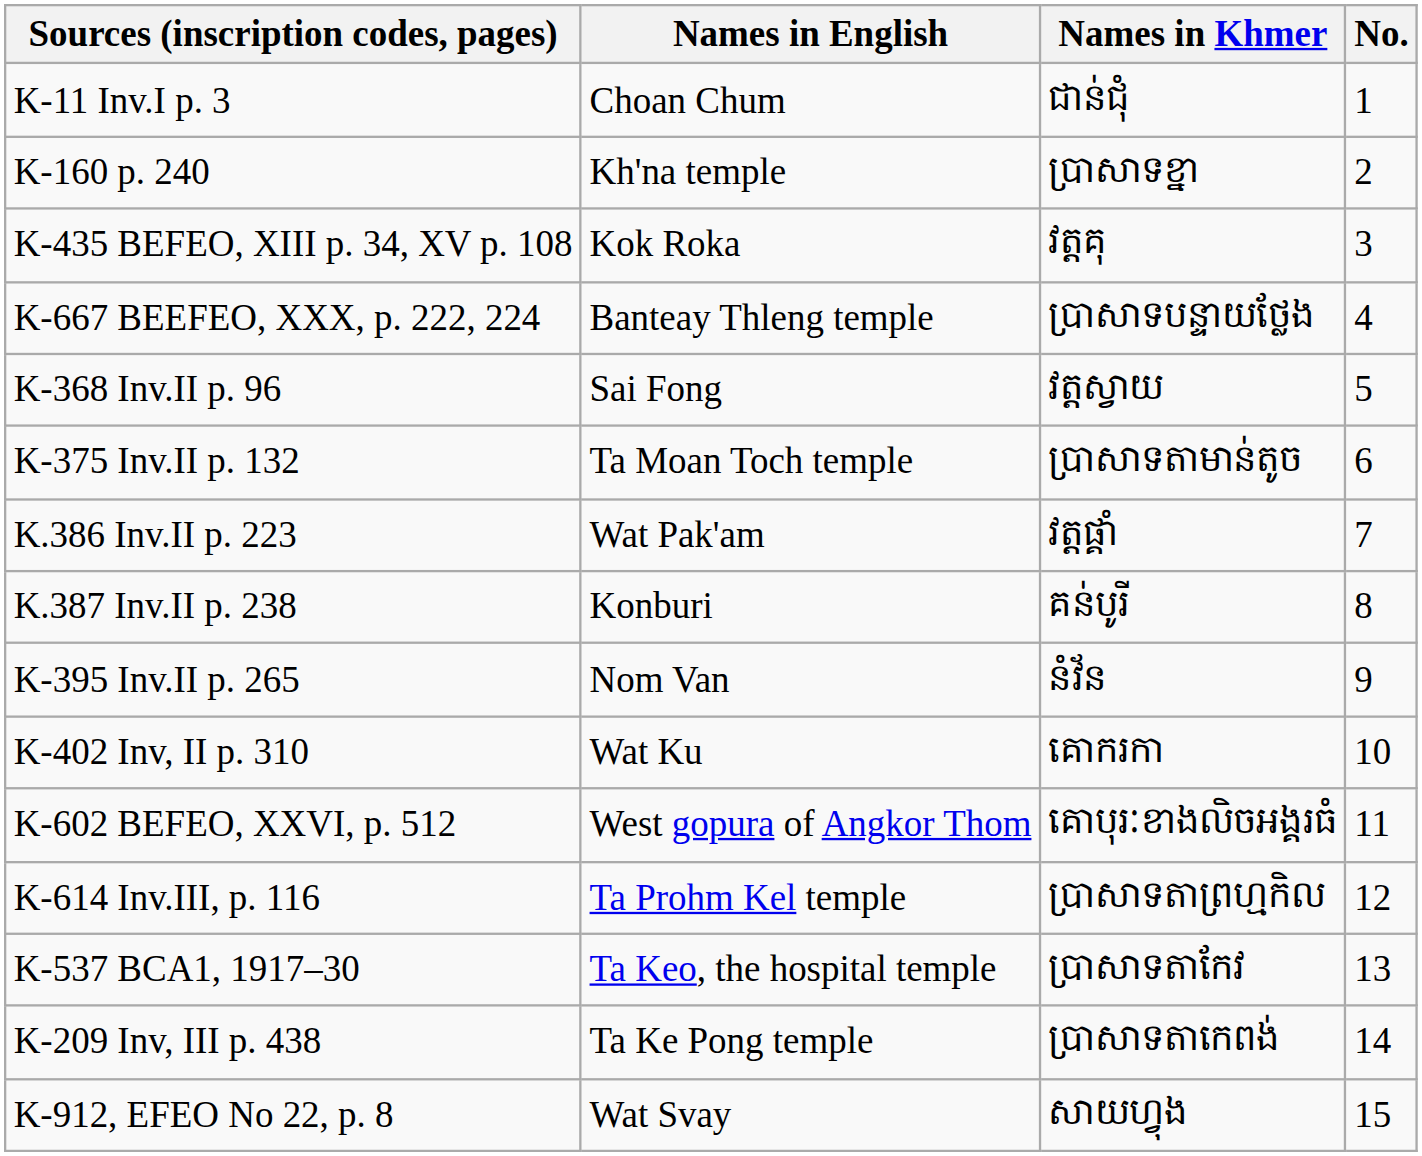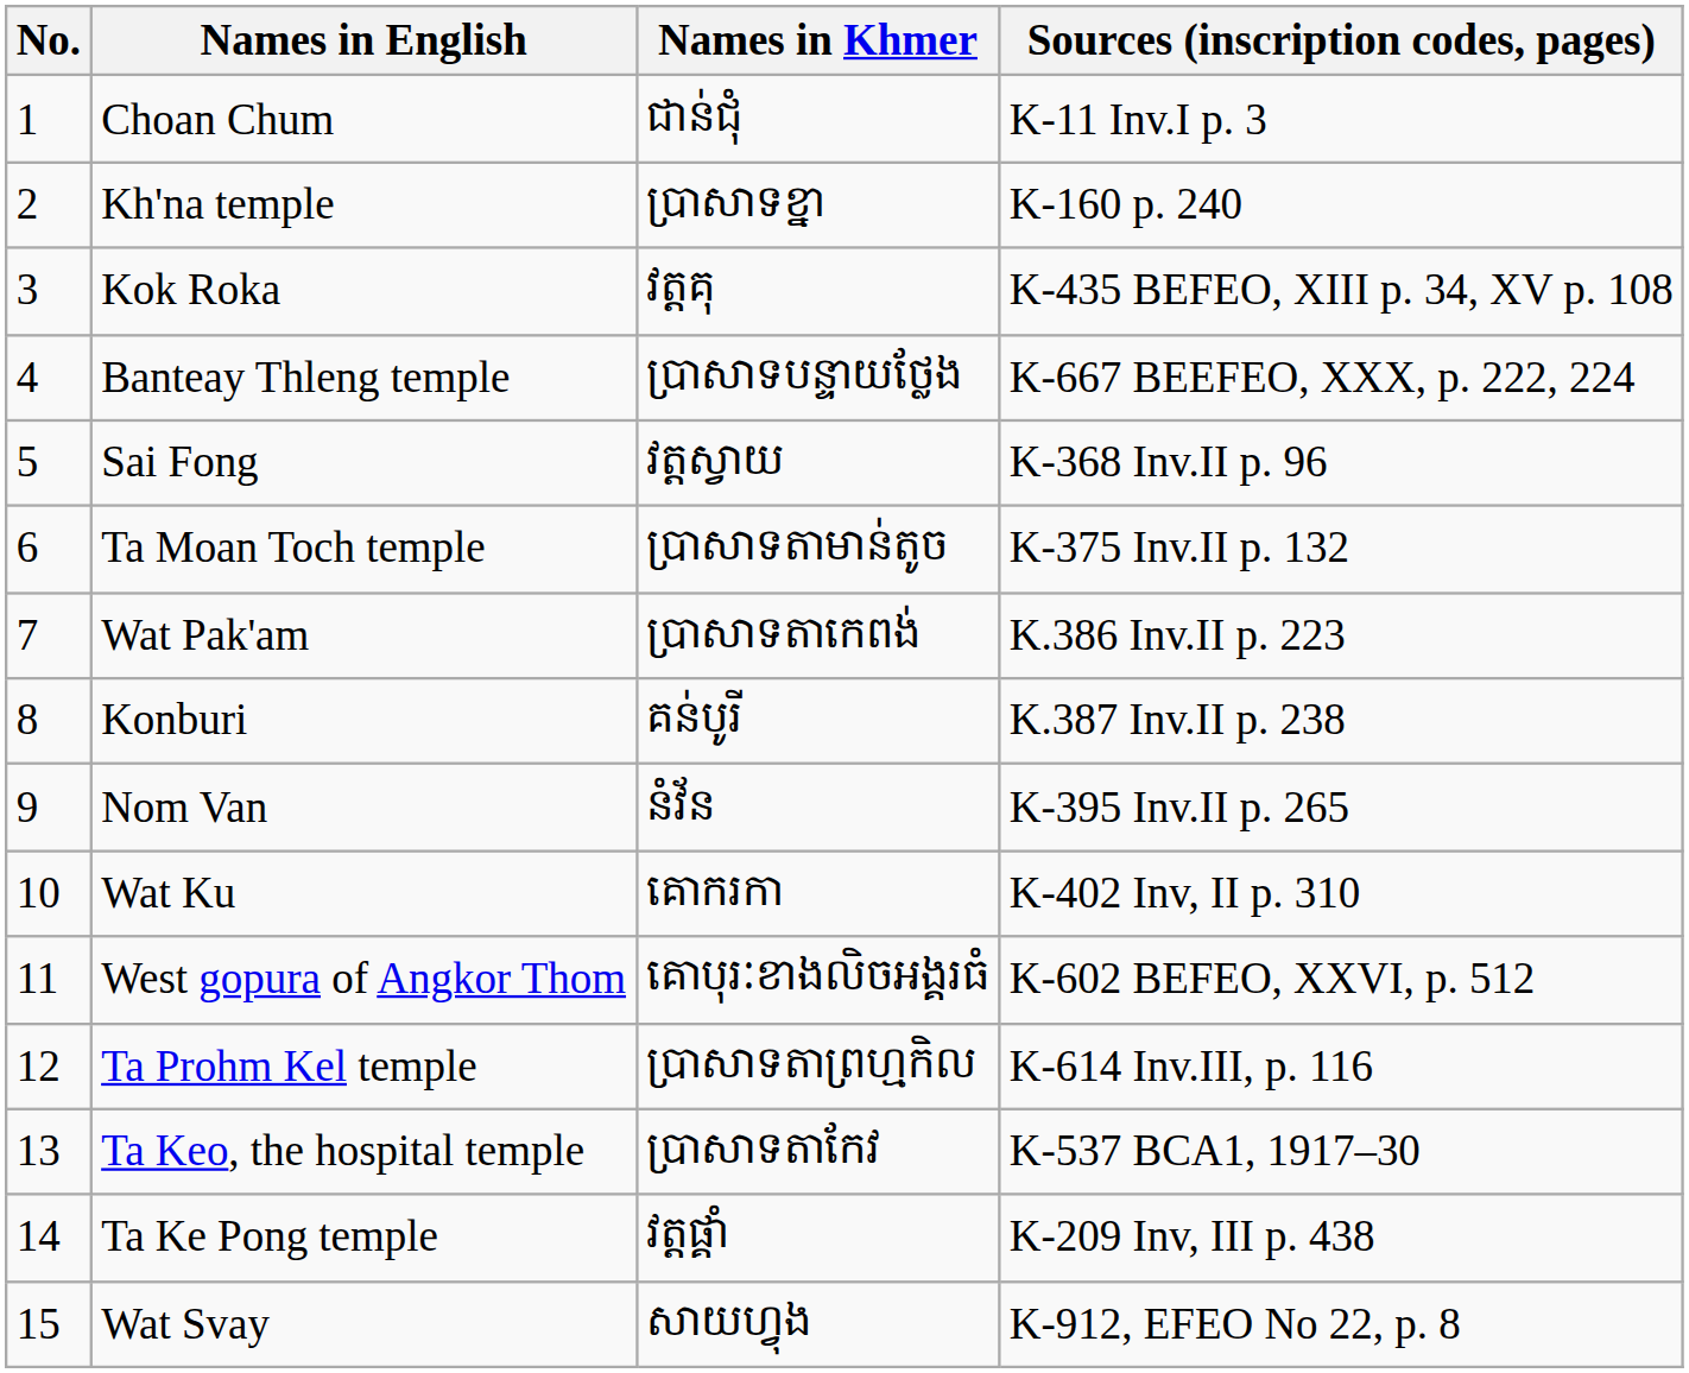columns swapped: No. <-> Sources (inscription codes, pages)
Wat Pak'am | Names in Khmer: វត្តផ្គាំ -> ប្រាសាទតាកេពង់
Ta Ke Pong temple | Names in Khmer: ប្រាសាទតាកេពង់ -> វត្តផ្គាំ
